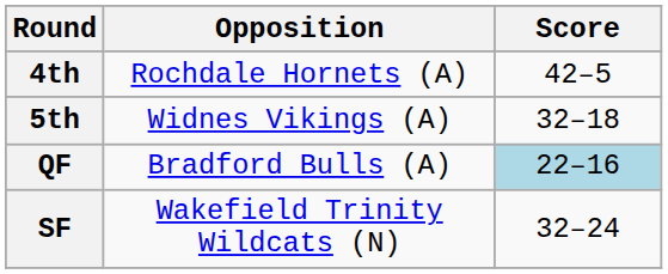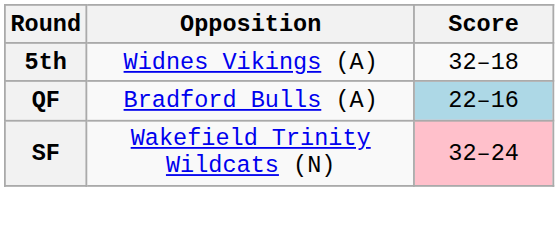- row: 4th | Rochdale Hornets (A) | 42–5
SF | Score: no background -> pink background
